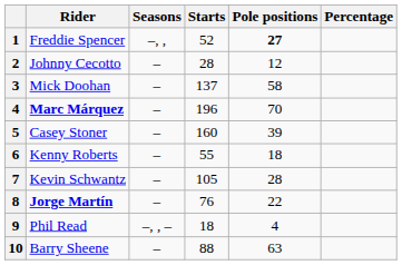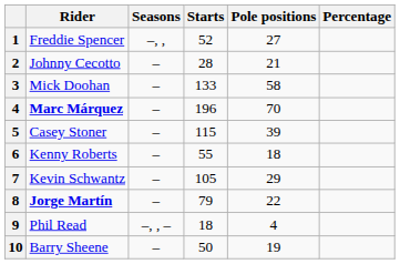Freddie Spencer | Pole positions: bold -> normal
Johnny Cecotto | Pole positions: 12 -> 21
Mick Doohan | Starts: 137 -> 133
Casey Stoner | Starts: 160 -> 115
Kevin Schwantz | Pole positions: 28 -> 29
Jorge Martín | Starts: 76 -> 79
Barry Sheene | Starts: 88 -> 50
Barry Sheene | Pole positions: 63 -> 19
